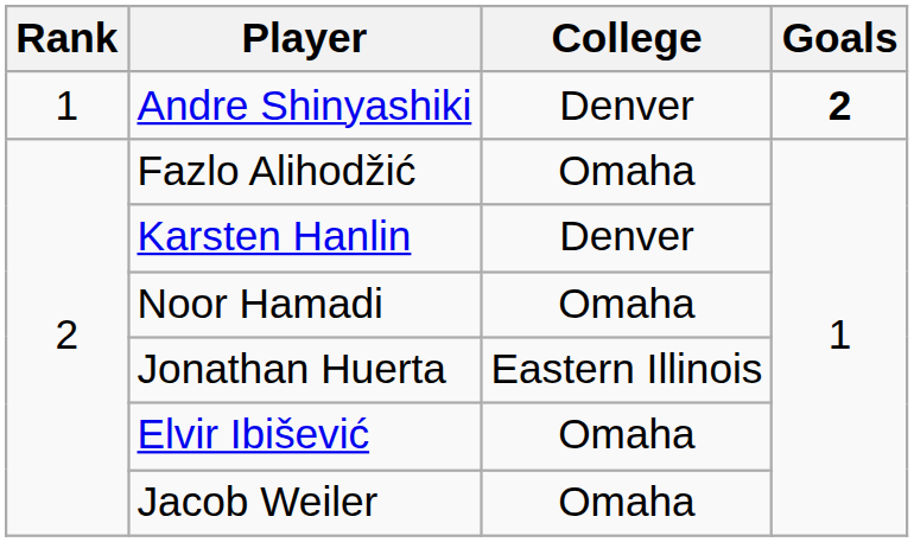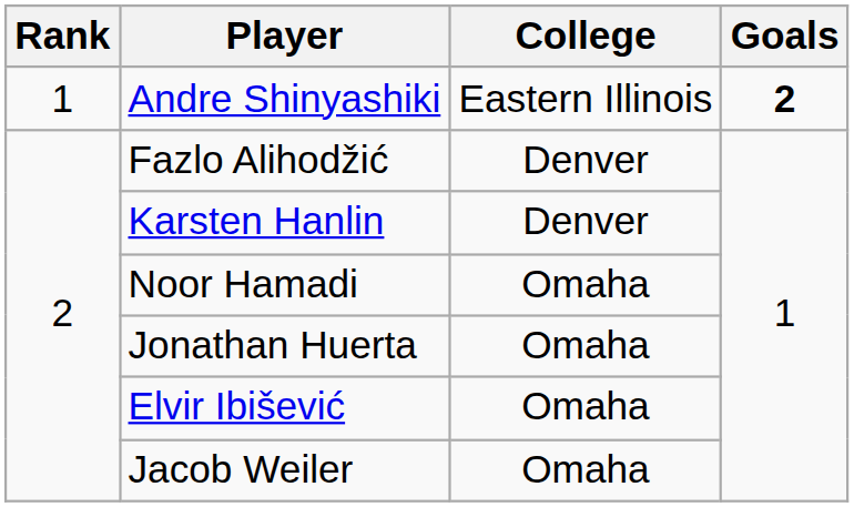Andre Shinyashiki | College: Denver -> Eastern Illinois
Fazlo Alihodžić | College: Omaha -> Denver
Jonathan Huerta | College: Eastern Illinois -> Omaha
